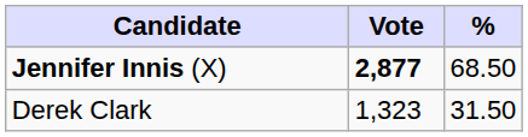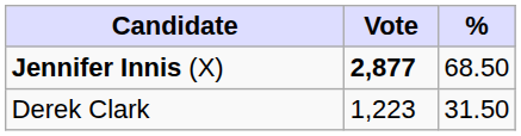Derek Clark | Vote: 1,323 -> 1,223
